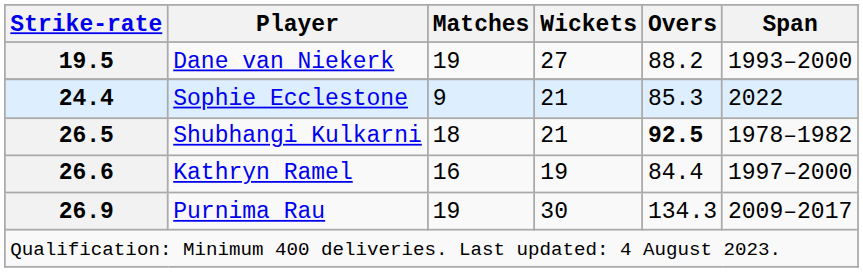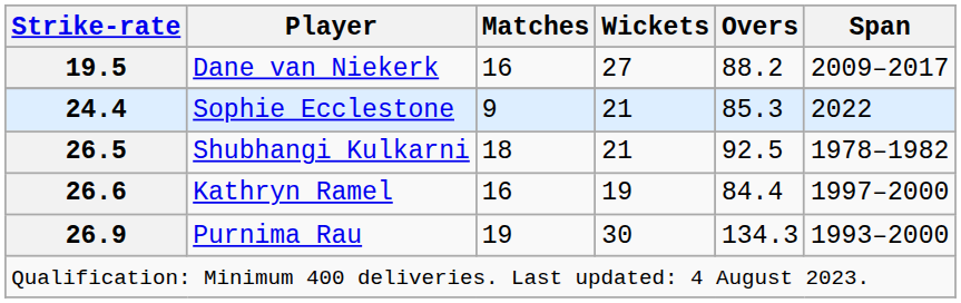Dane van Niekerk | Matches: 19 -> 16
Dane van Niekerk | Span: 1993–2000 -> 2009–2017
Shubhangi Kulkarni | Overs: bold -> normal
Purnima Rau | Span: 2009–2017 -> 1993–2000
